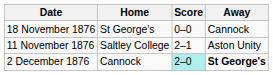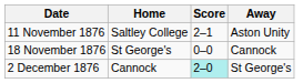rows swapped: 11 November 1876 <-> 18 November 1876
2 December 1876 | Away: bold -> normal
